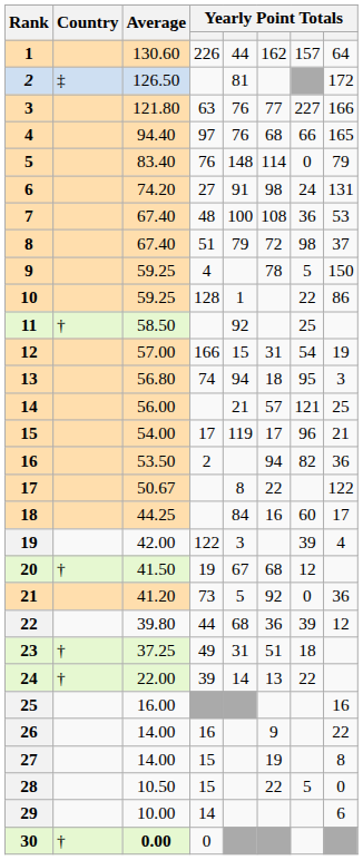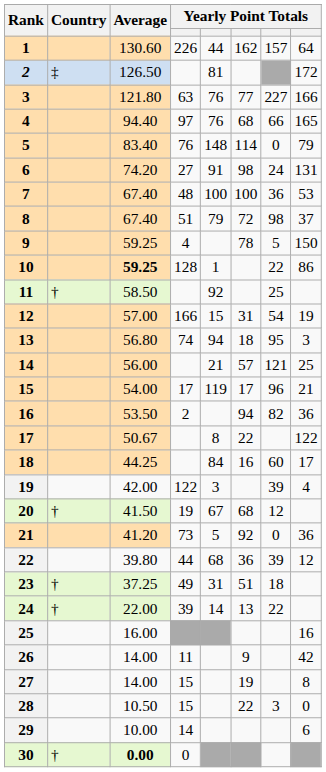7 | column 6: 108 -> 100
10 | Average: normal -> bold
26 | column 4: 16 -> 11
26 | column 8: 22 -> 42
28 | column 7: 5 -> 3
